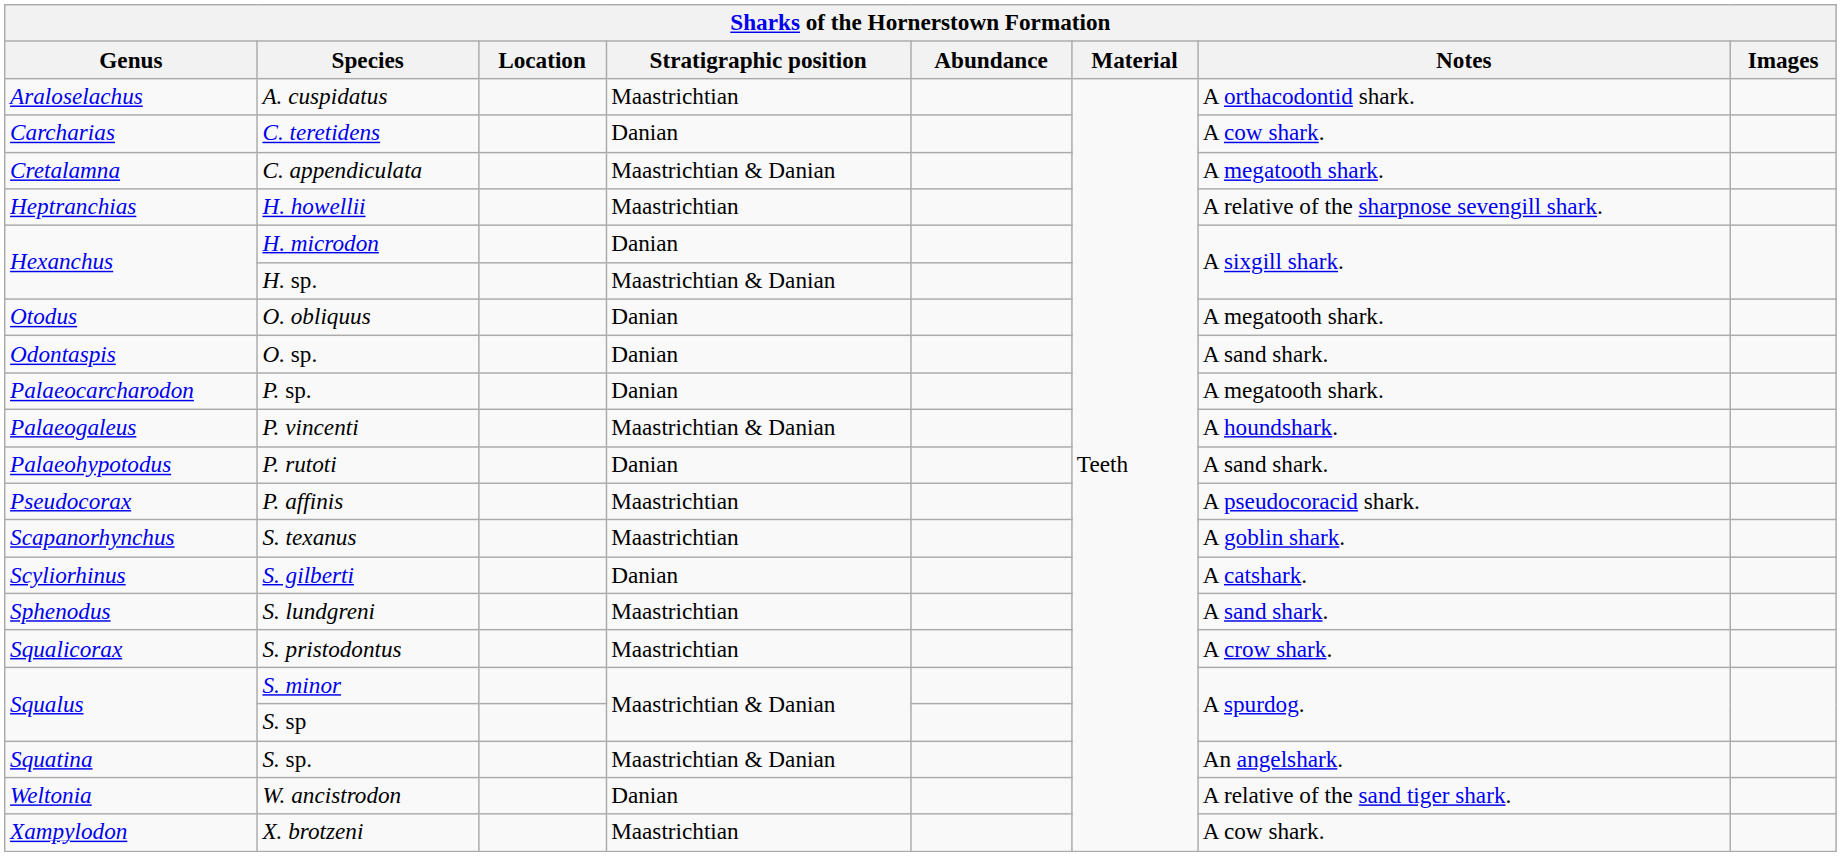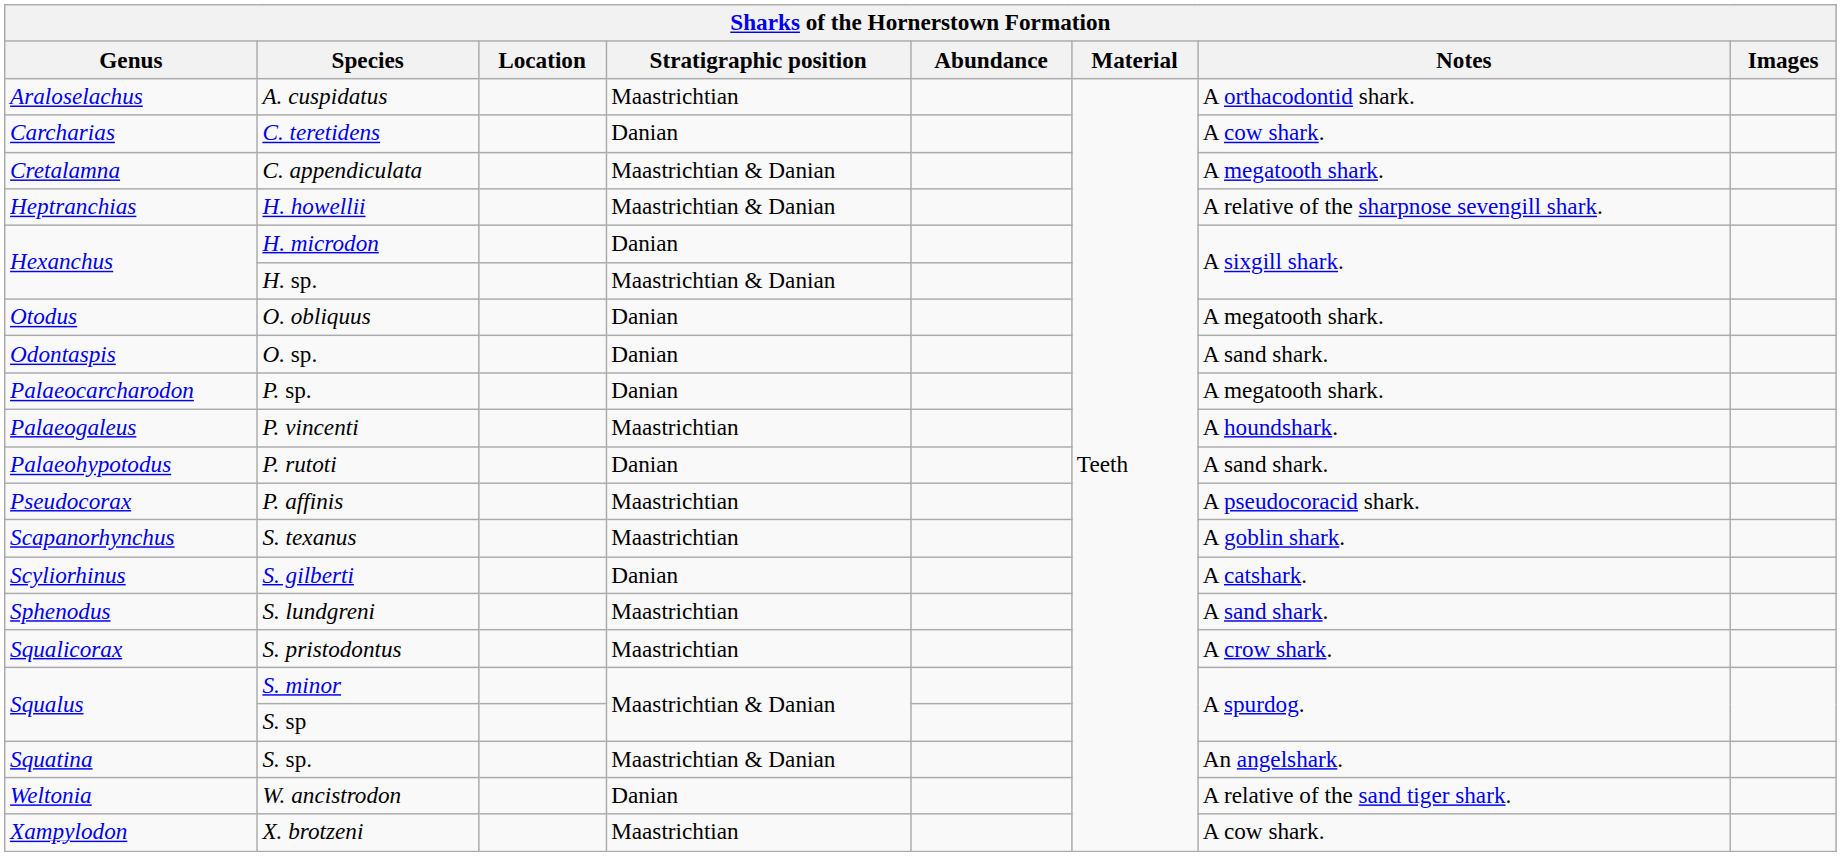H. howellii | Stratigraphic position: Maastrichtian -> Maastrichtian & Danian
P. vincenti | Stratigraphic position: Maastrichtian & Danian -> Maastrichtian
